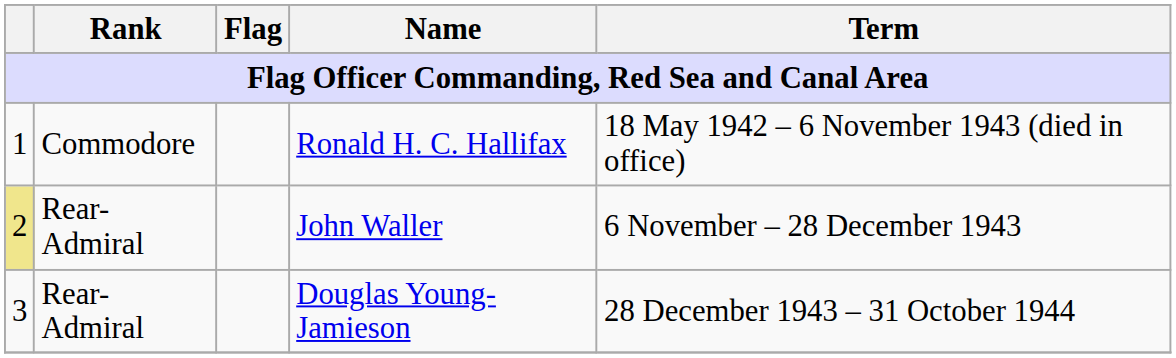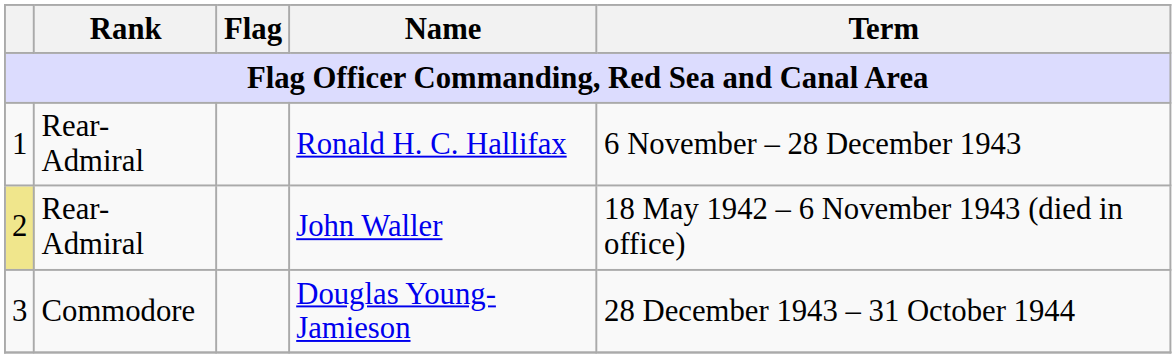Ronald H. C. Hallifax | Rank: Commodore -> Rear-Admiral
Ronald H. C. Hallifax | Term: 18 May 1942 – 6 November 1943 (died in office) -> 6 November – 28 December 1943
John Waller | Term: 6 November – 28 December 1943 -> 18 May 1942 – 6 November 1943 (died in office)
Douglas Young-Jamieson | Rank: Rear-Admiral -> Commodore
